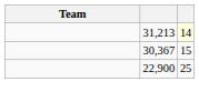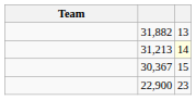+ row: 31,882 | 13
22,900 | column 3: 25 -> 23
